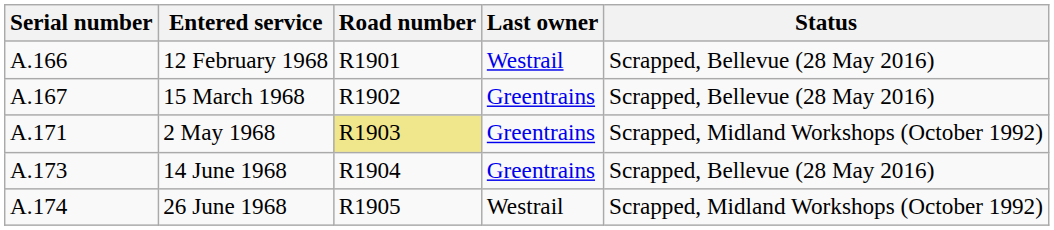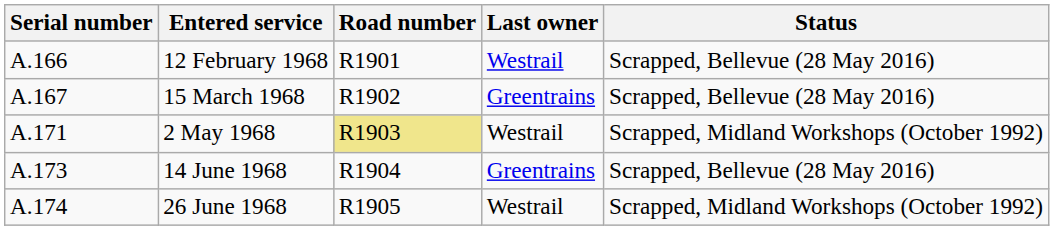2 May 1968 | Last owner: Greentrains -> Westrail
